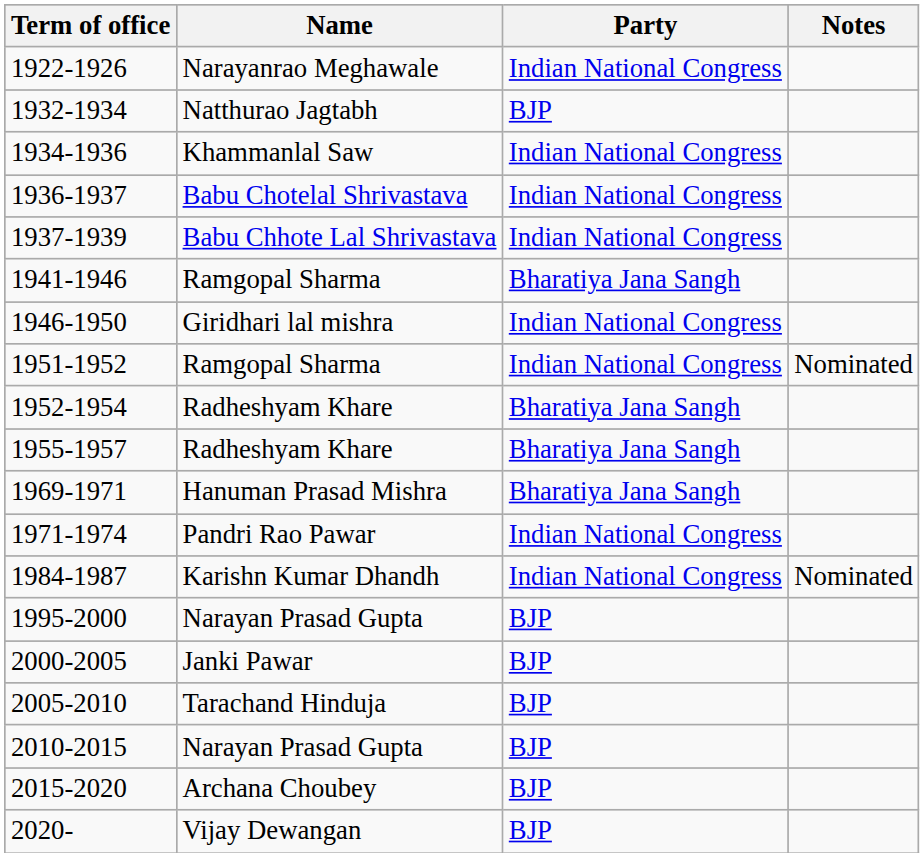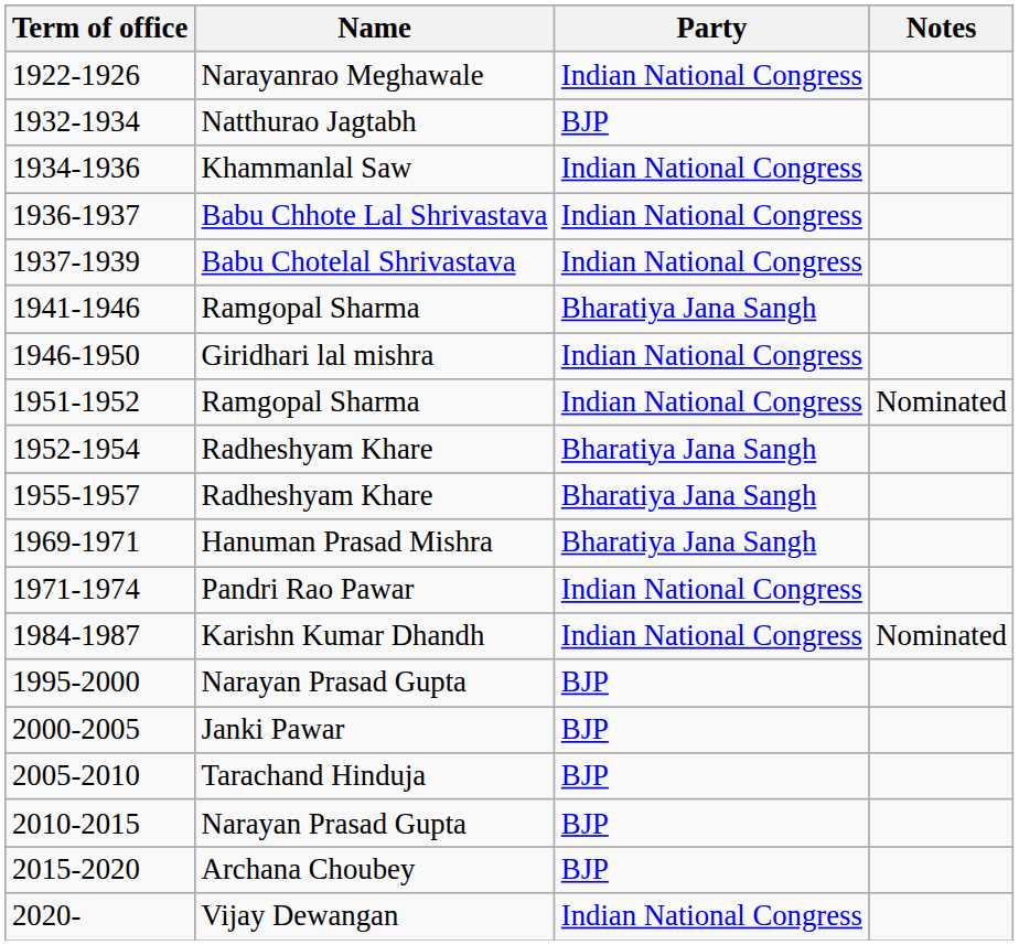1936-1937 | Name: Babu Chotelal Shrivastava -> Babu Chhote Lal Shrivastava
1937-1939 | Name: Babu Chhote Lal Shrivastava -> Babu Chotelal Shrivastava
2020- | Party: BJP -> Indian National Congress
